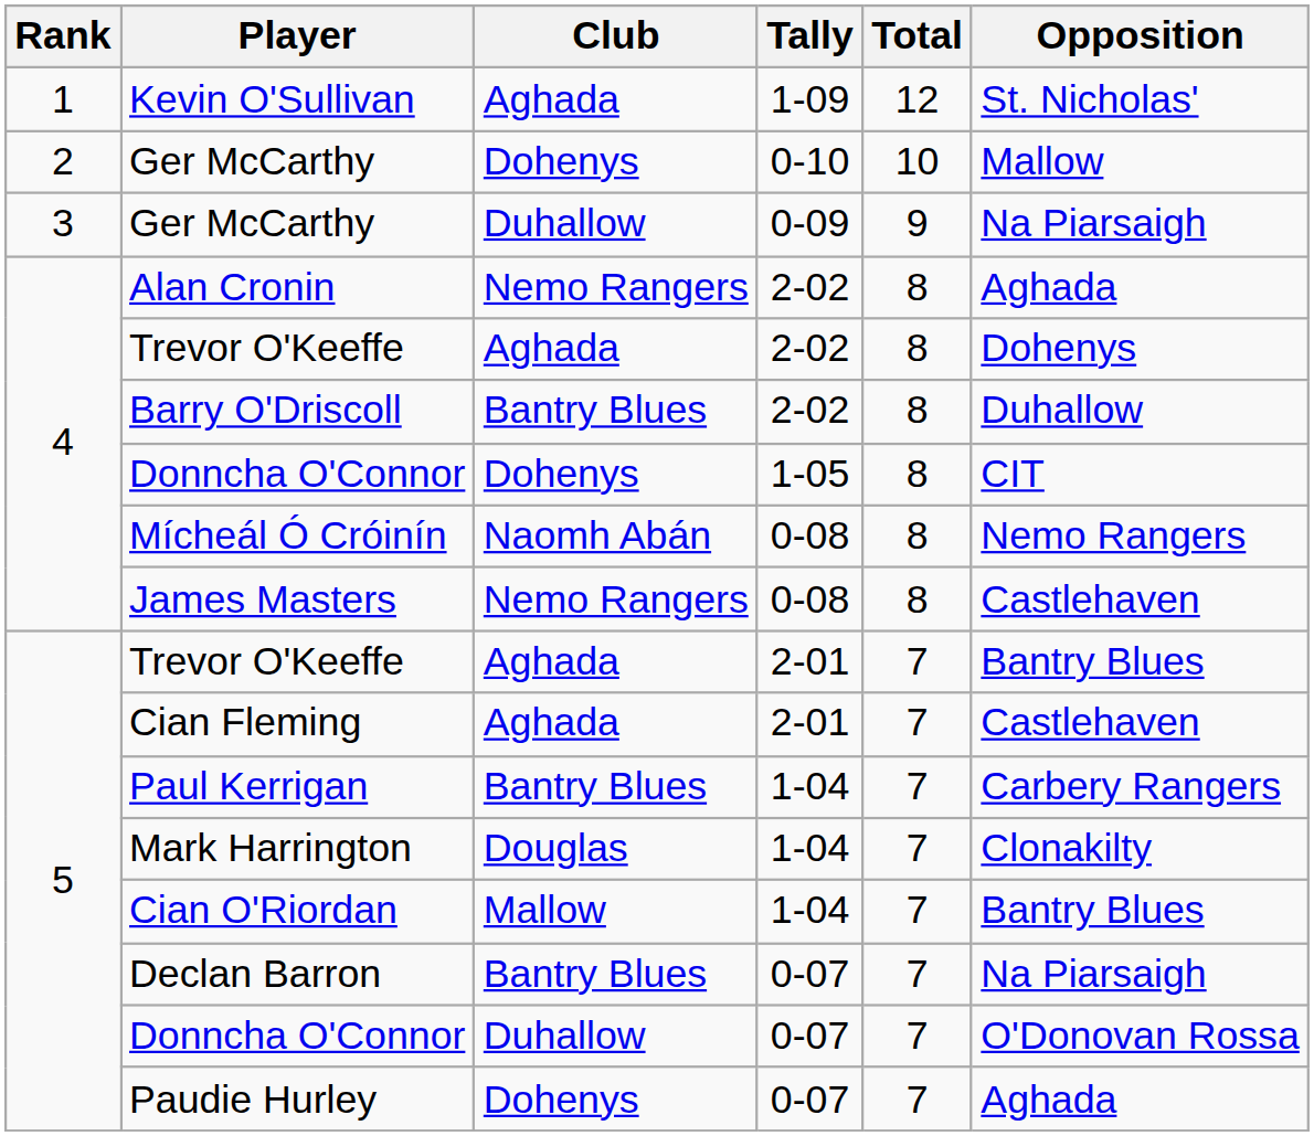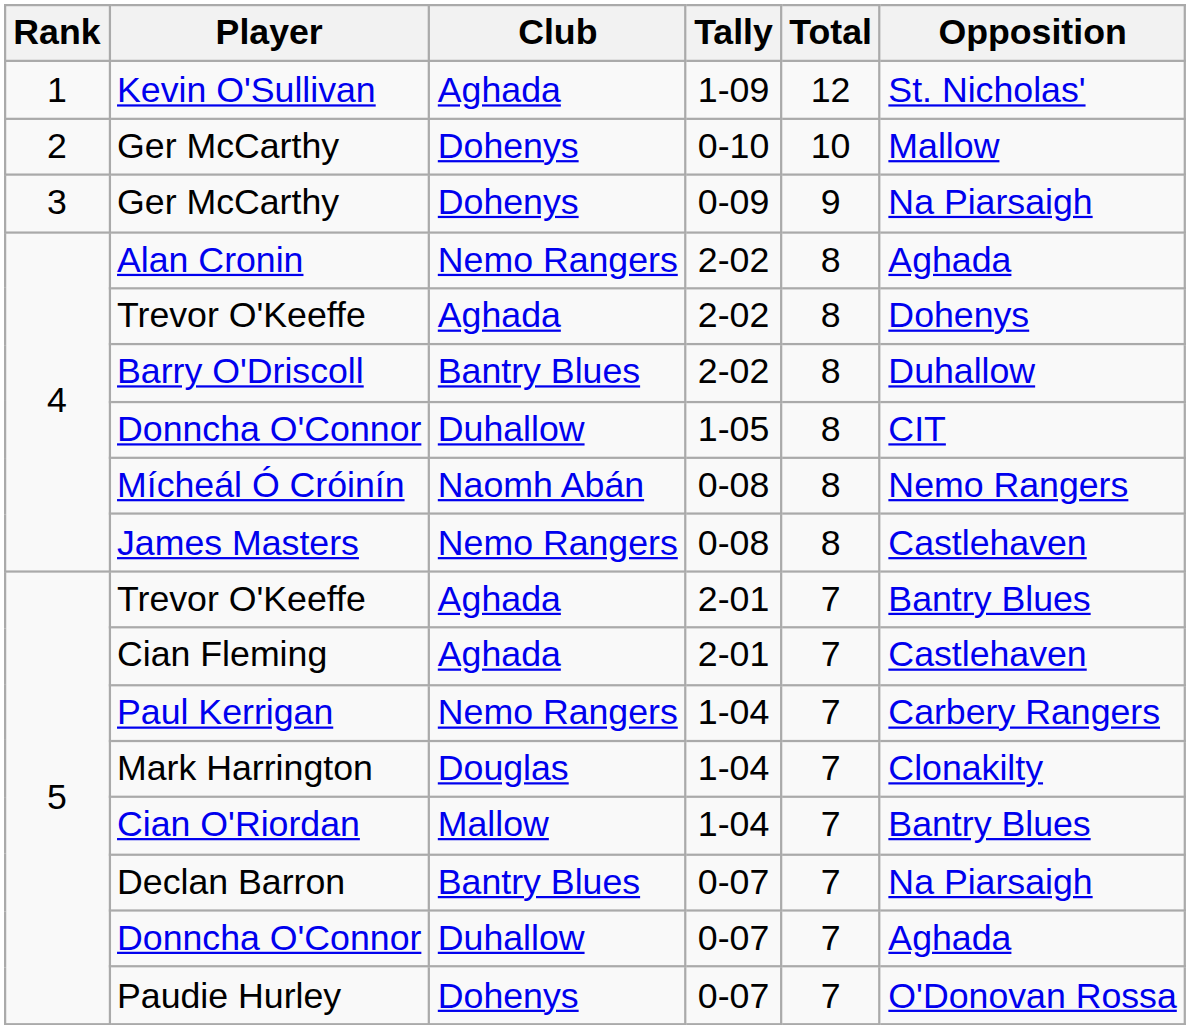Ger McCarthy / 0-09 | Club: Duhallow -> Dohenys
Donncha O'Connor / 1-05 | Club: Dohenys -> Duhallow
Paul Kerrigan | Club: Bantry Blues -> Nemo Rangers
Donncha O'Connor / 0-07 | Opposition: O'Donovan Rossa -> Aghada
Paudie Hurley | Opposition: Aghada -> O'Donovan Rossa
